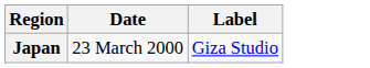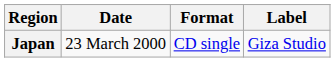+ column: Format | CD single
